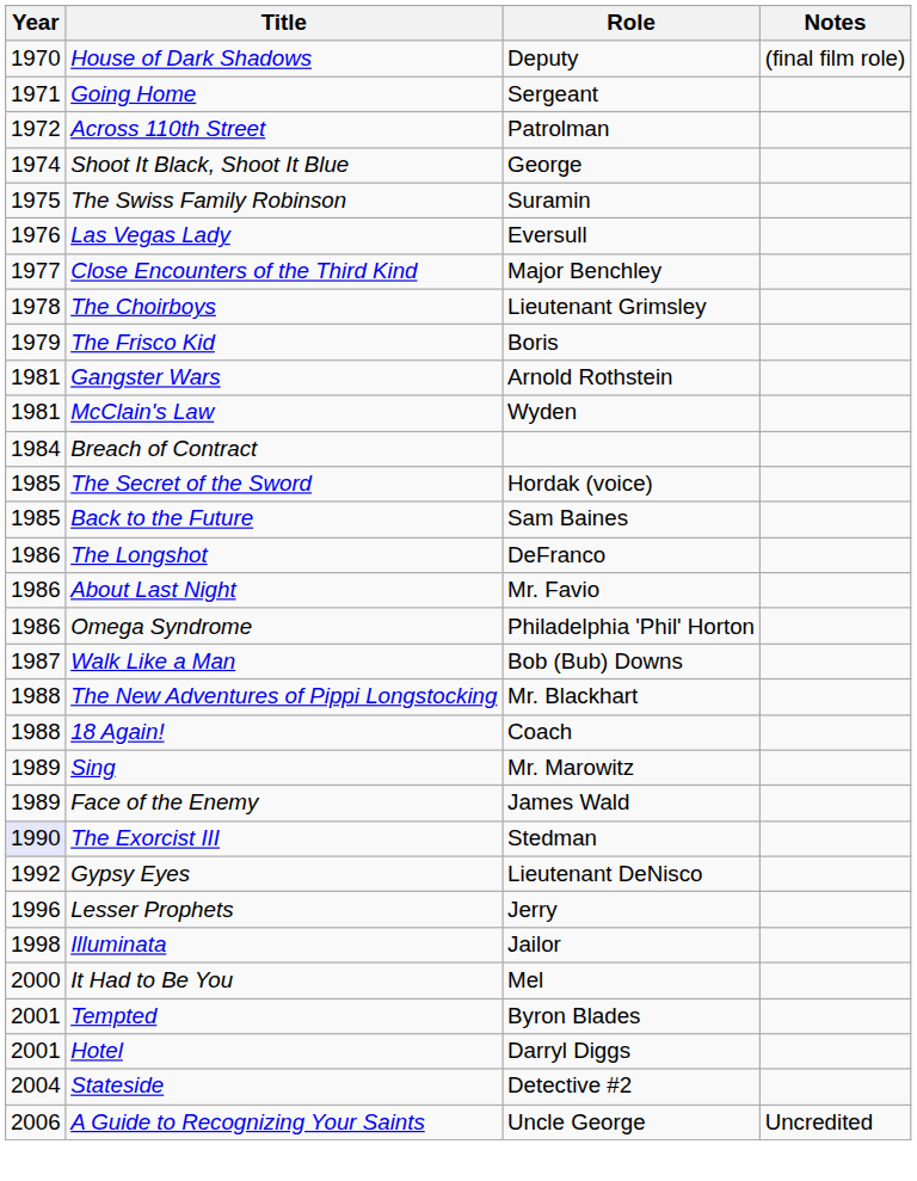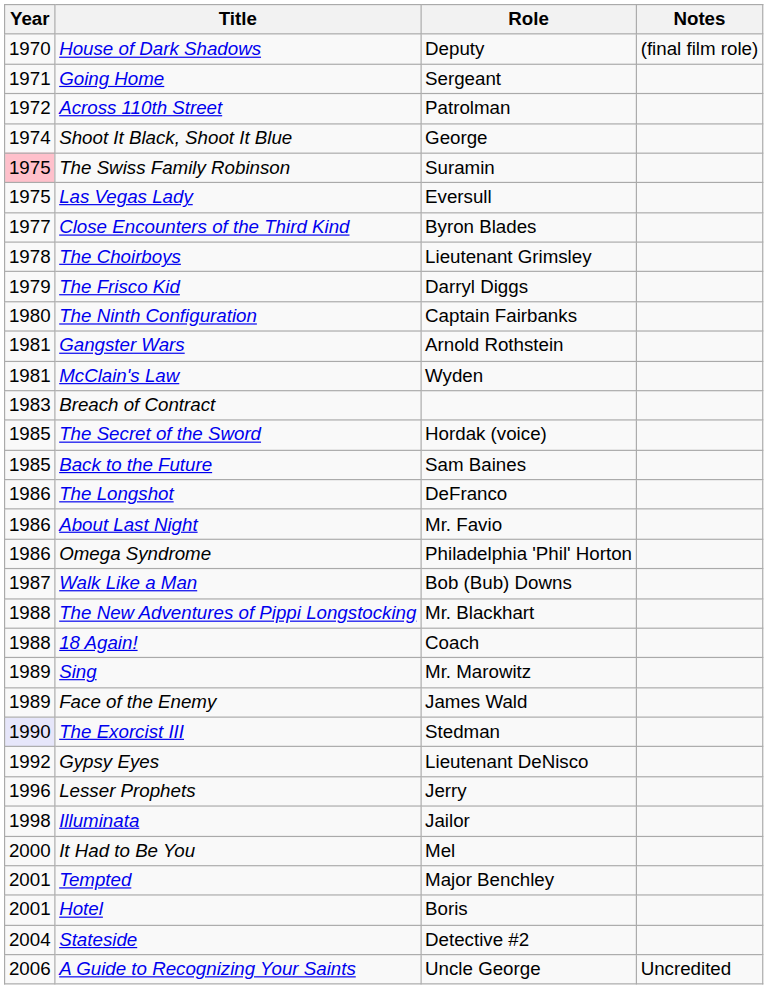The Swiss Family Robinson | Year: no background -> pink background
Las Vegas Lady | Year: 1976 -> 1975
Close Encounters of the Third Kind | Role: Major Benchley -> Byron Blades
The Frisco Kid | Role: Boris -> Darryl Diggs
+ row: 1980 | The Ninth Configuration | Captain Fairbanks
Breach of Contract | Year: 1984 -> 1983
Tempted | Role: Byron Blades -> Major Benchley
Hotel | Role: Darryl Diggs -> Boris
